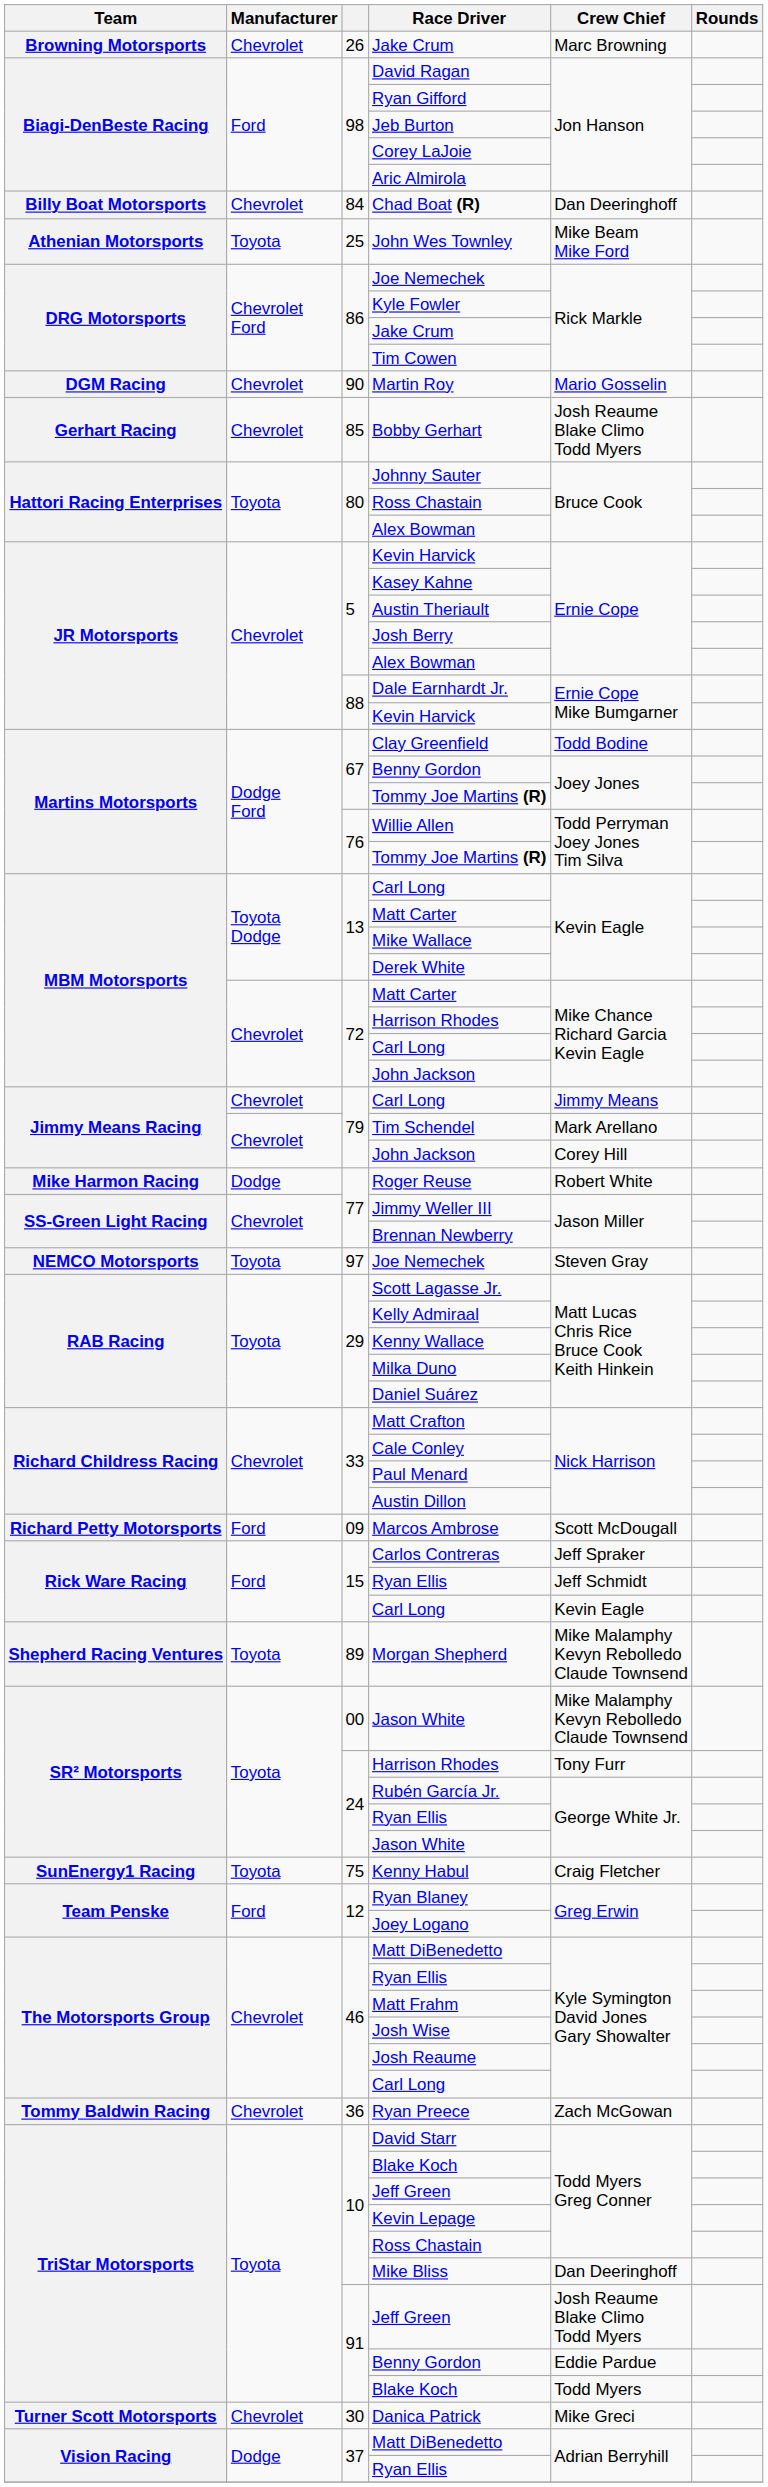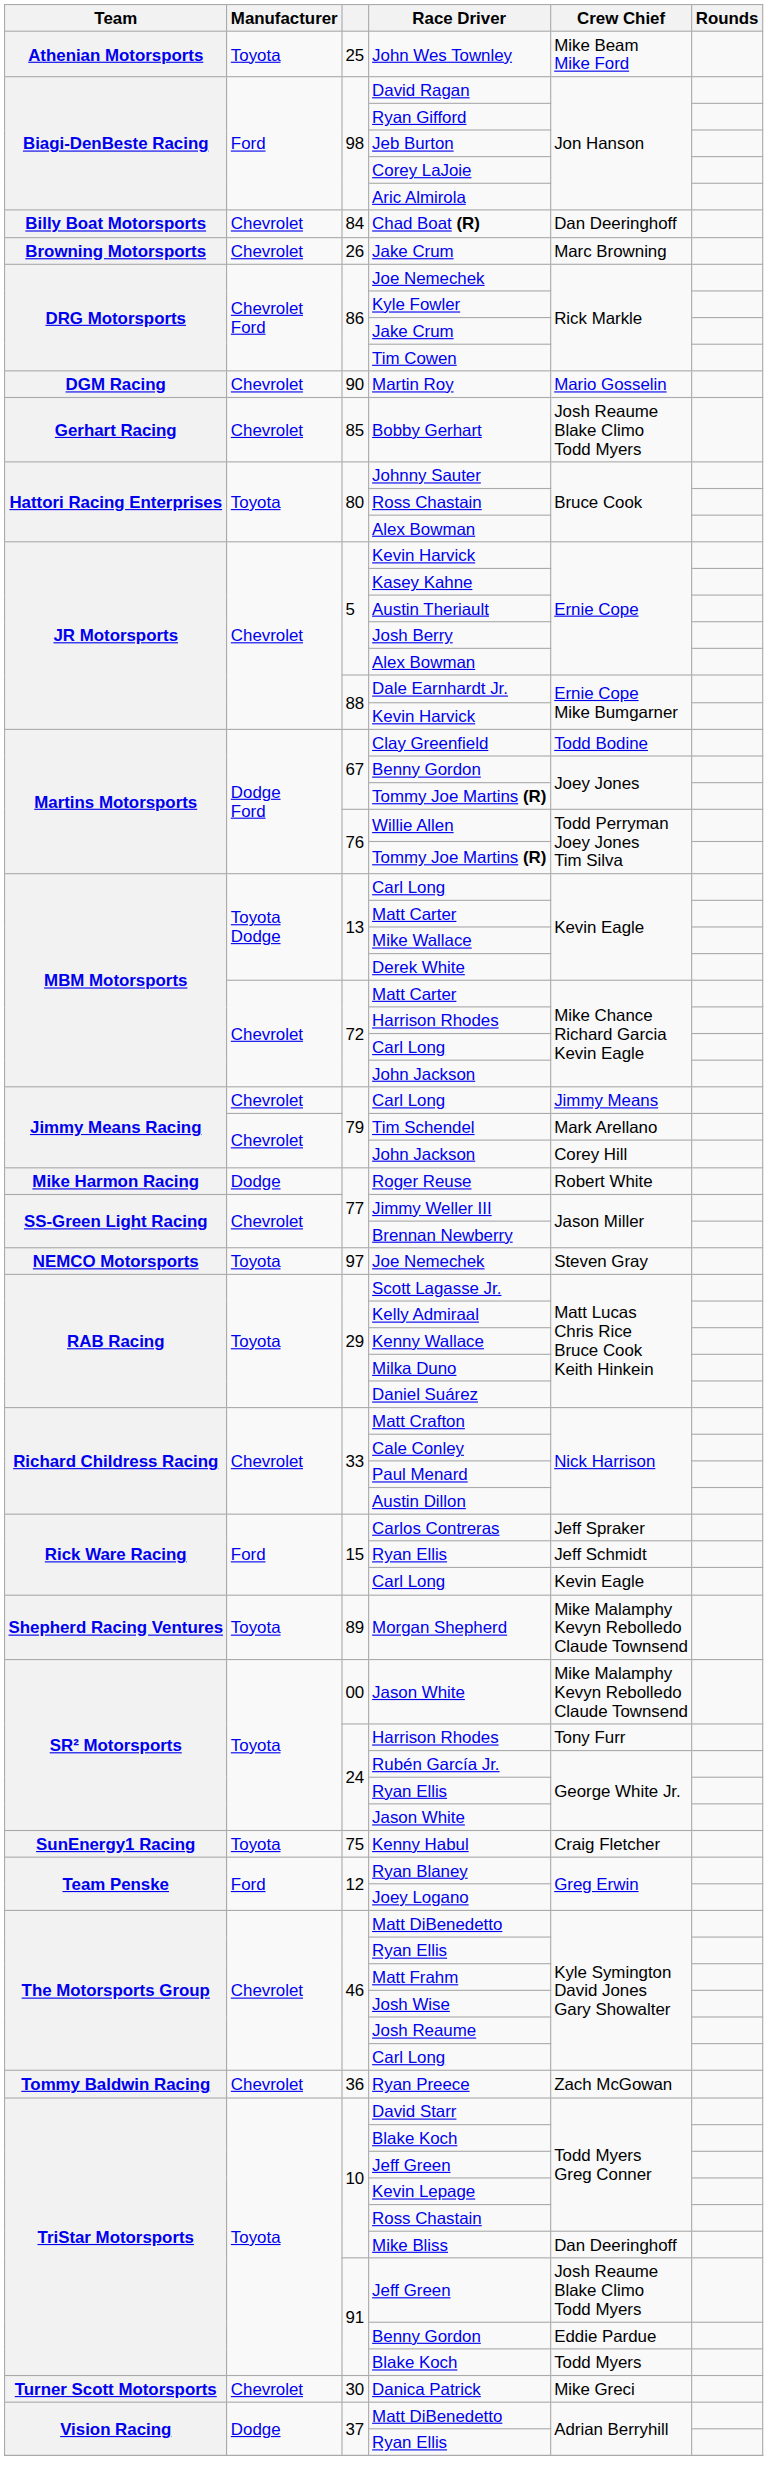rows swapped: John Wes Townley <-> 26 / Jake Crum
- row: Richard Petty Motorsports | Ford | 09 | Marcos Ambrose | Scott McDougall
